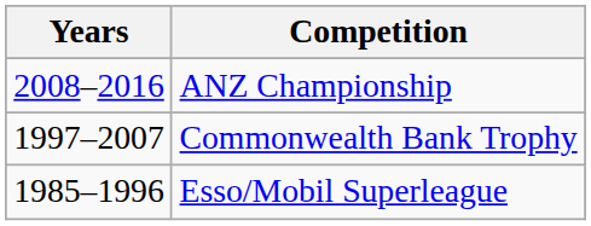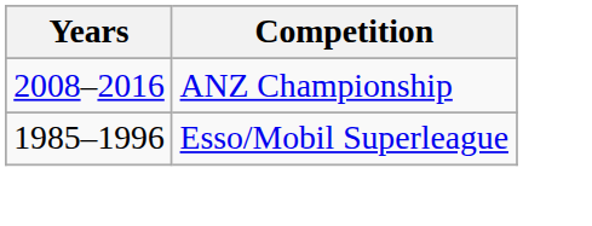- row: 1997–2007 | Commonwealth Bank Trophy
